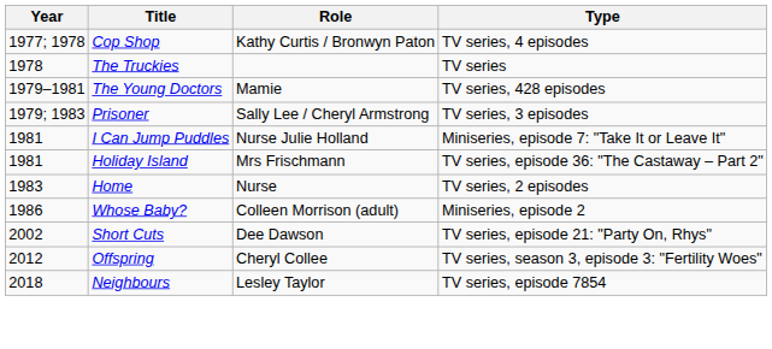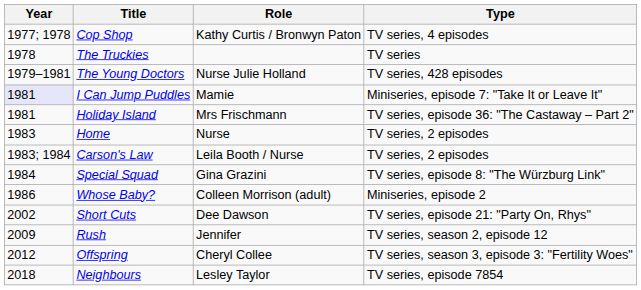The Young Doctors | Role: Mamie -> Nurse Julie Holland
- row: 1979; 1983 | Prisoner | Sally Lee / Cheryl Armstrong | TV series, 3 episodes
I Can Jump Puddles | Year: no background -> lavender background
I Can Jump Puddles | Role: Nurse Julie Holland -> Mamie
+ row: 1983; 1984 | Carson's Law | Leila Booth / Nurse | TV series, 2 episodes
+ row: 1984 | Special Squad | Gina Grazini | TV series, episode 8: "The Würzburg Link"
+ row: 2009 | Rush | Jennifer | TV series, season 2, episode 12
